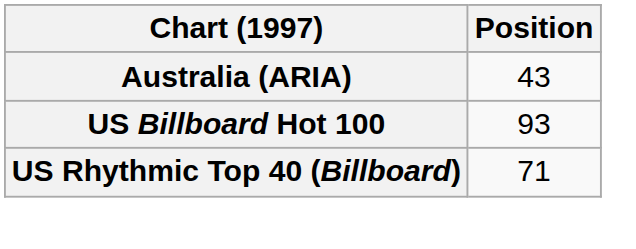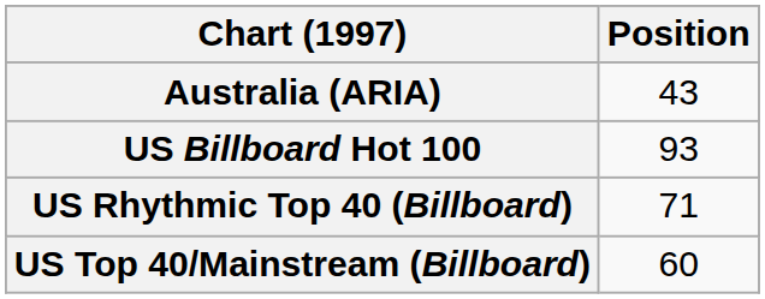+ row: US Top 40/Mainstream (Billboard) | 60
